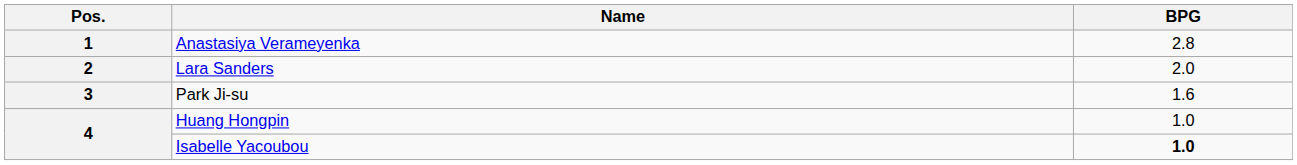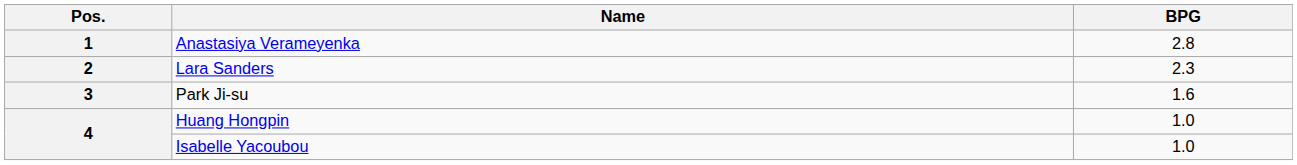Lara Sanders | BPG: 2.0 -> 2.3
Isabelle Yacoubou | BPG: bold -> normal
